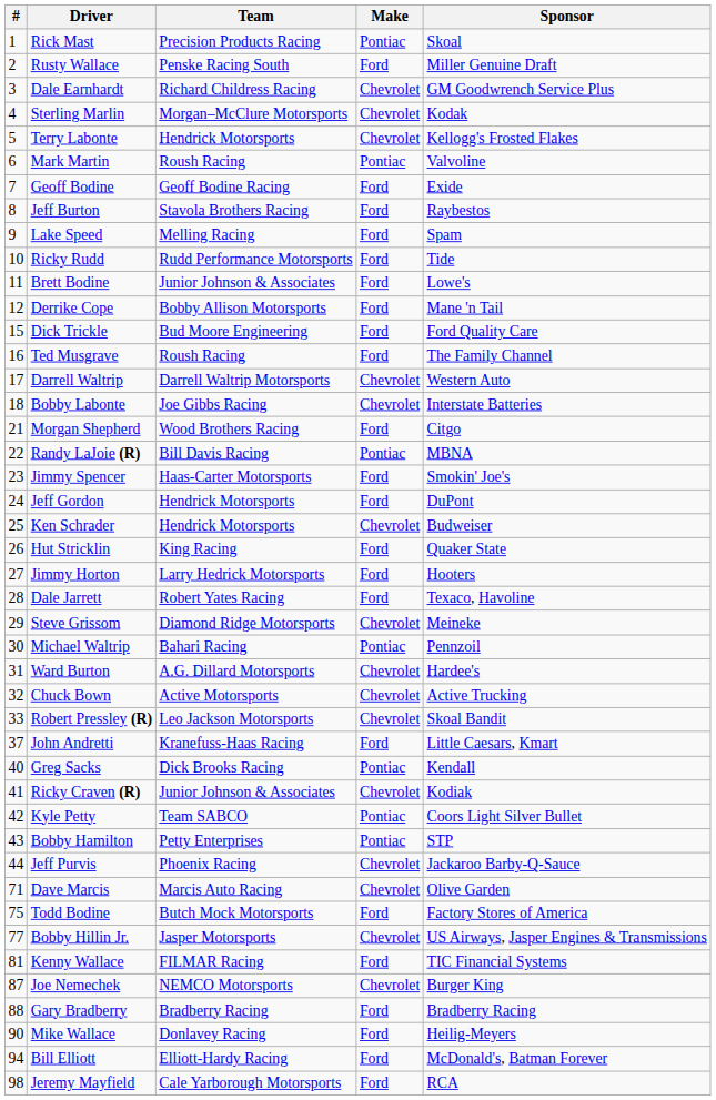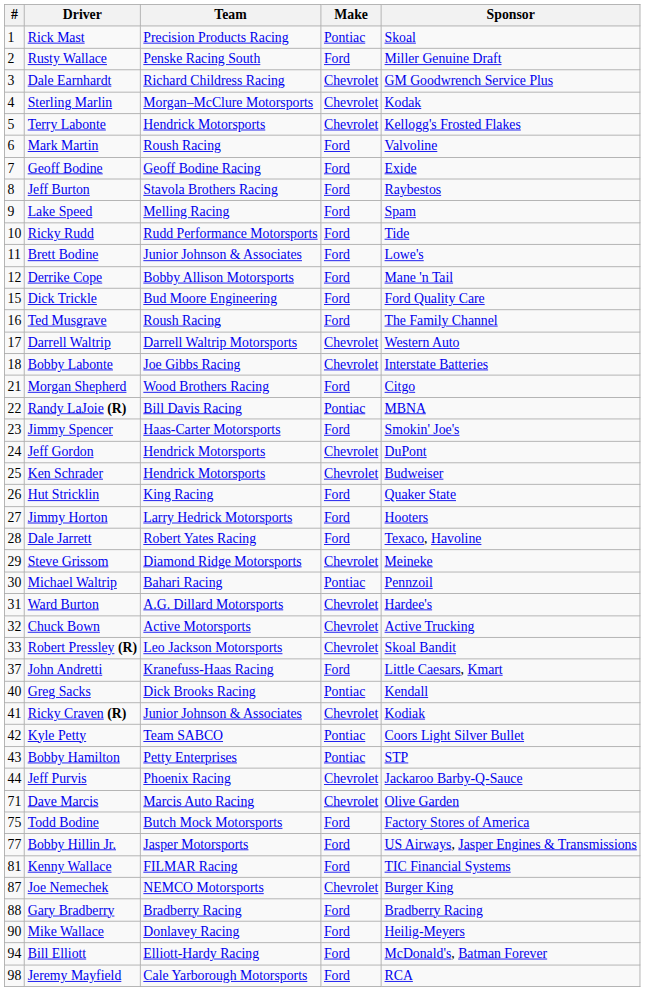Mark Martin | Make: Pontiac -> Ford
Jeff Gordon | Make: Ford -> Chevrolet
Bobby Hillin Jr. | Make: Chevrolet -> Ford
